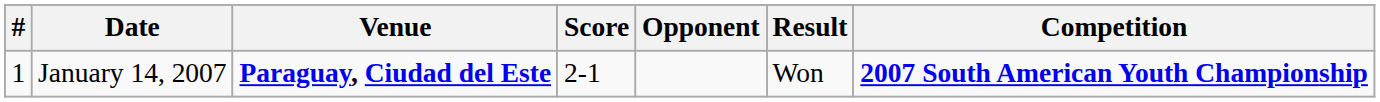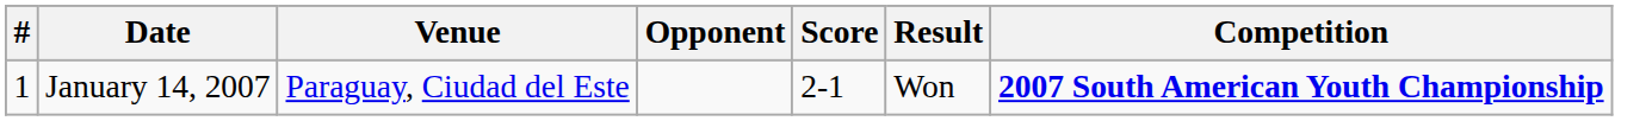columns swapped: Opponent <-> Score
January 14, 2007 | Venue: bold -> normal
